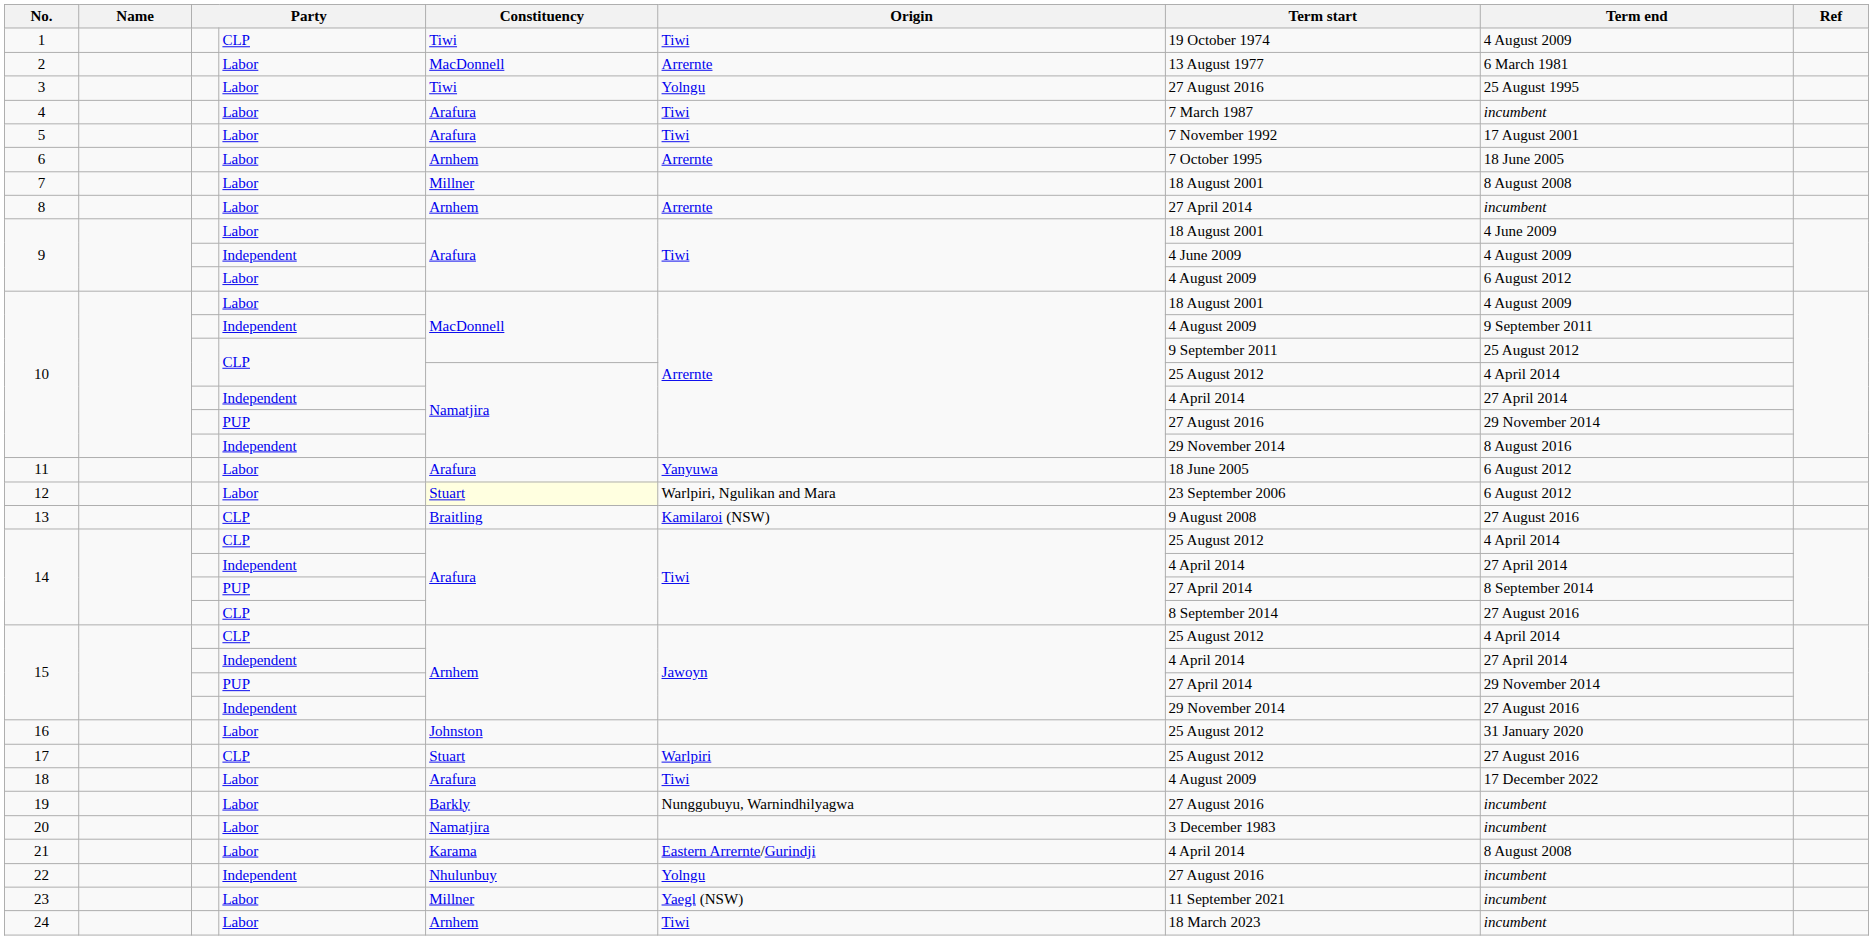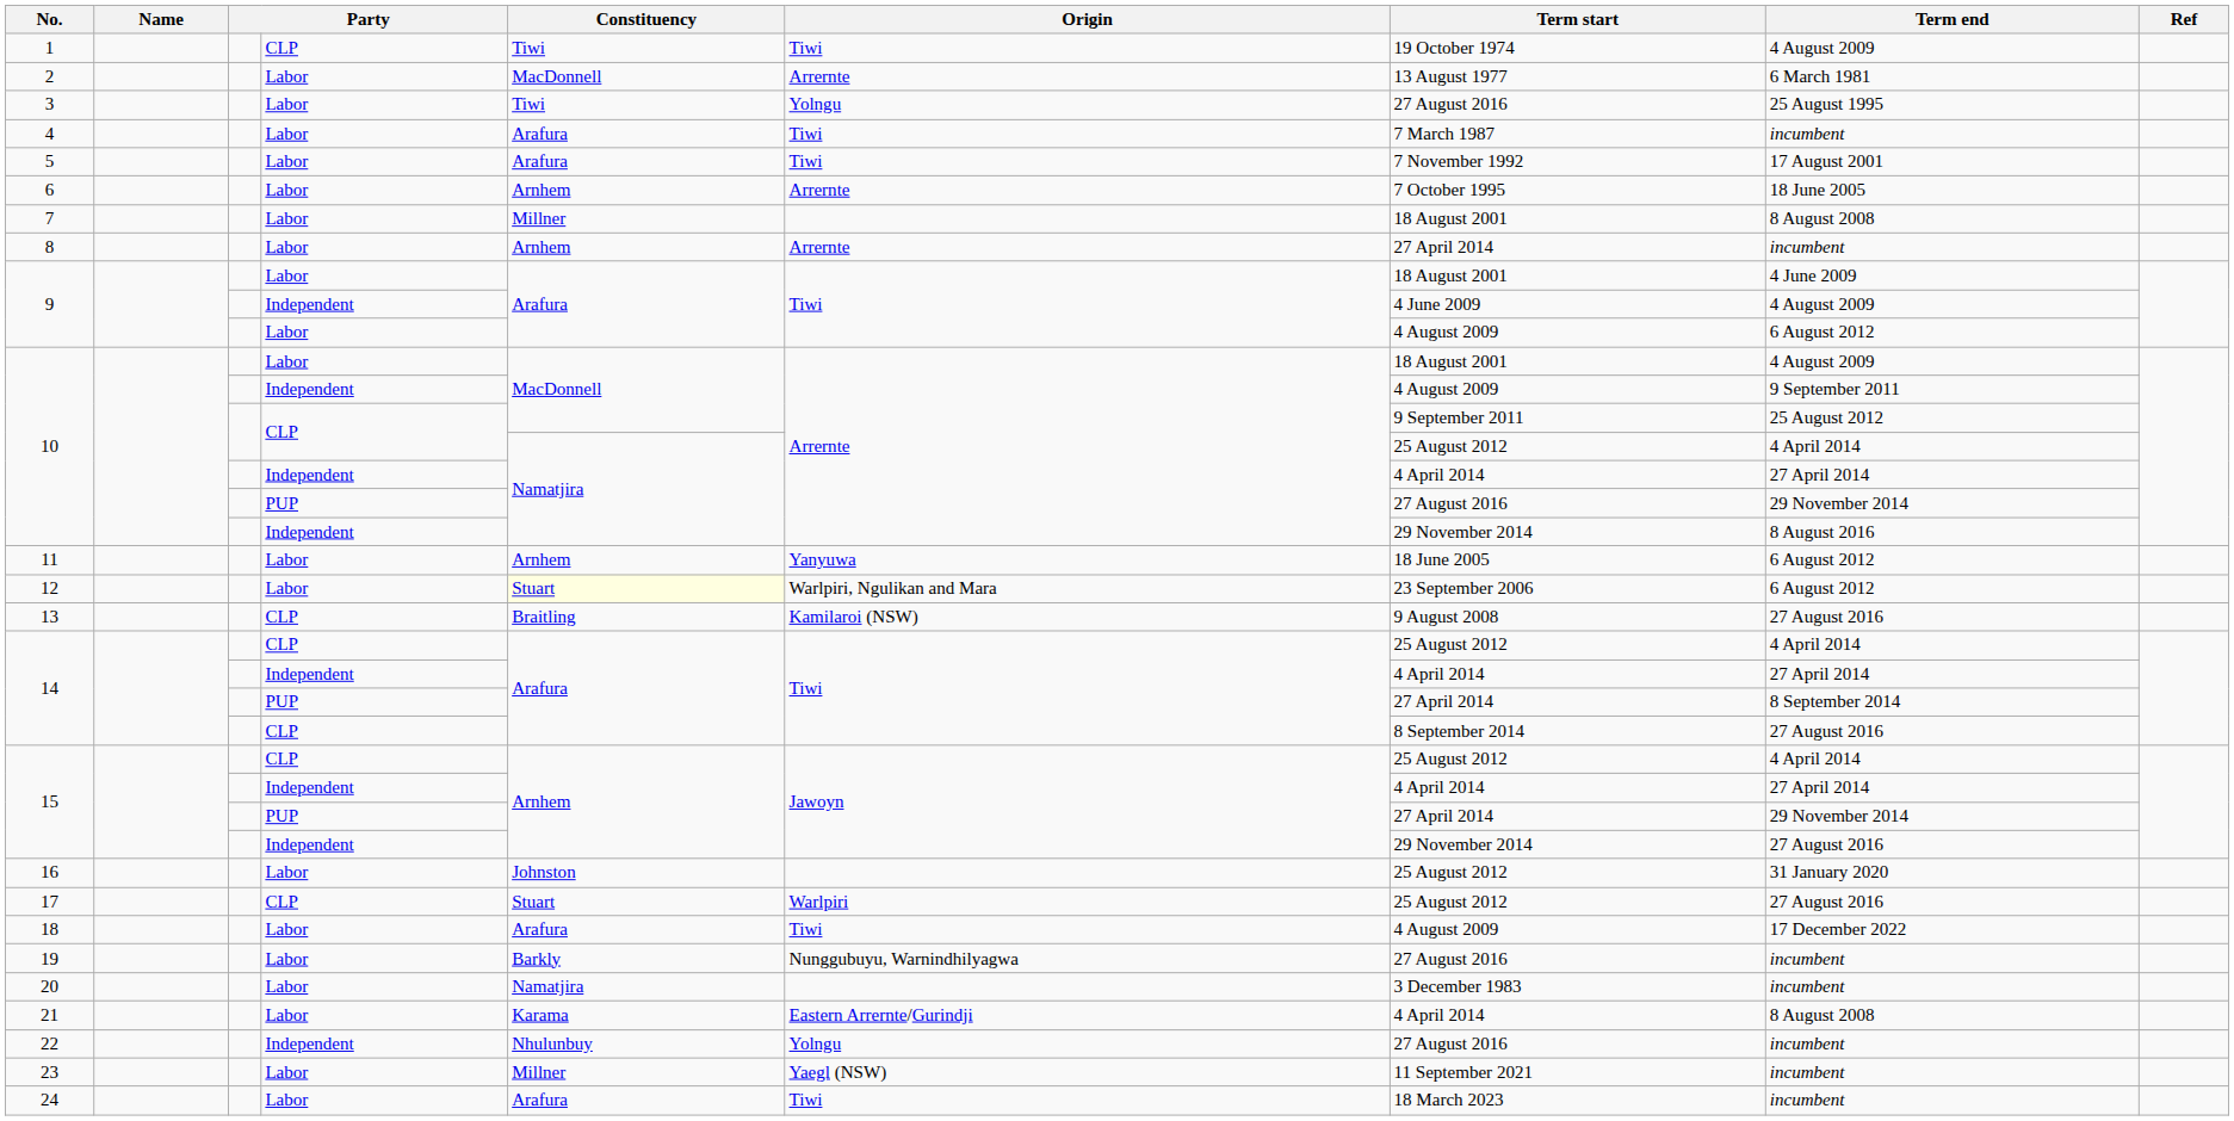11 | Constituency: Arafura -> Arnhem
24 | Constituency: Arnhem -> Arafura
